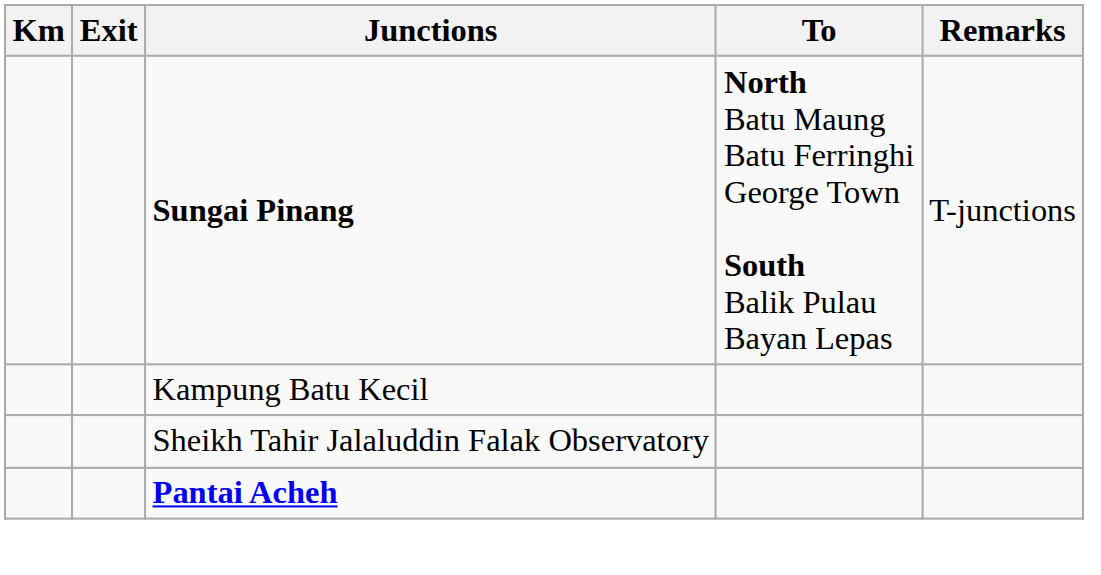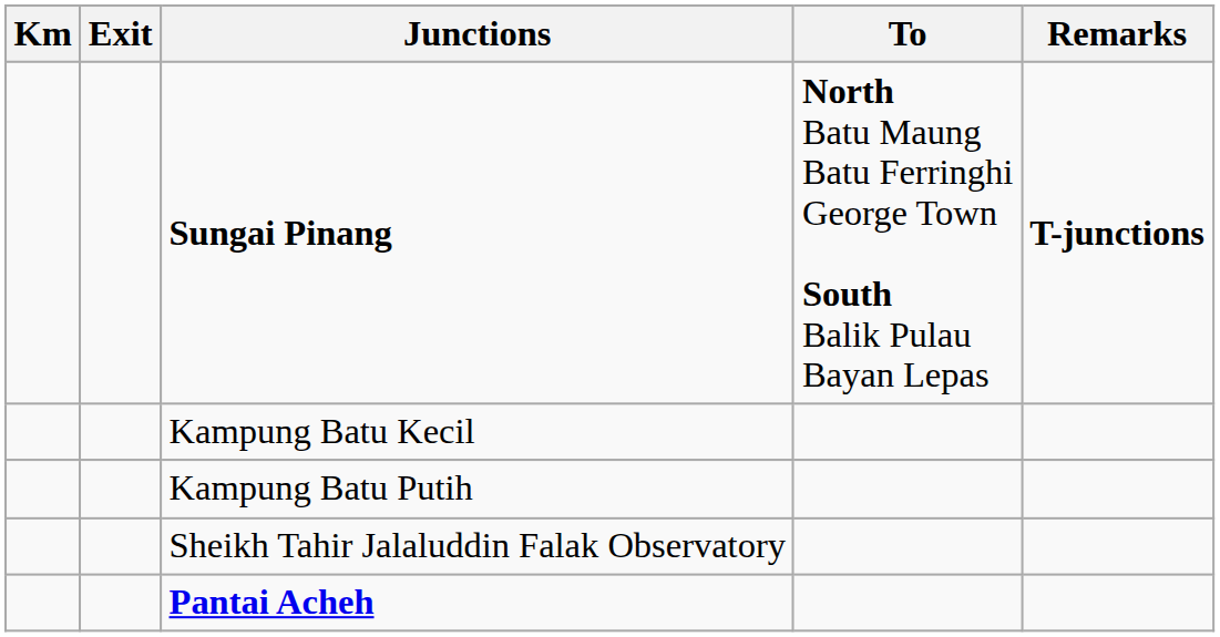Sungai Pinang | Remarks: normal -> bold
+ row: Kampung Batu Putih
